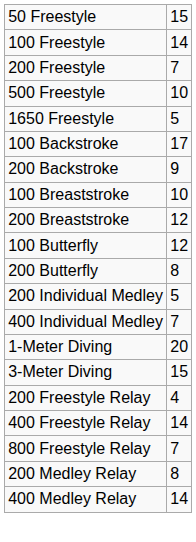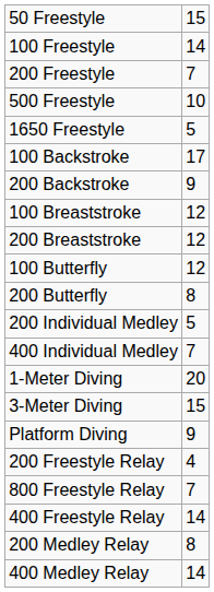100 Breaststroke | column 2: 10 -> 12
+ row: Platform Diving | 9
rows swapped: 400 Freestyle Relay <-> 800 Freestyle Relay
